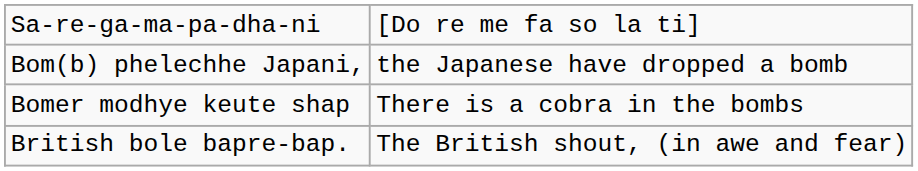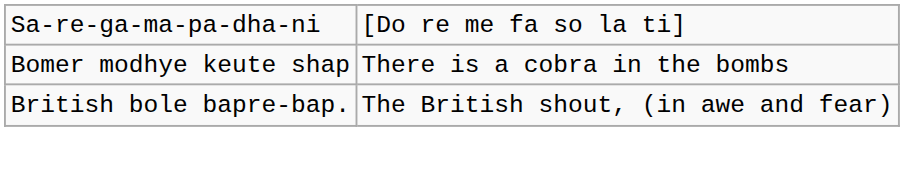- row: Bom(b) phelechhe Japani, | the Japanese have dropped a bomb
